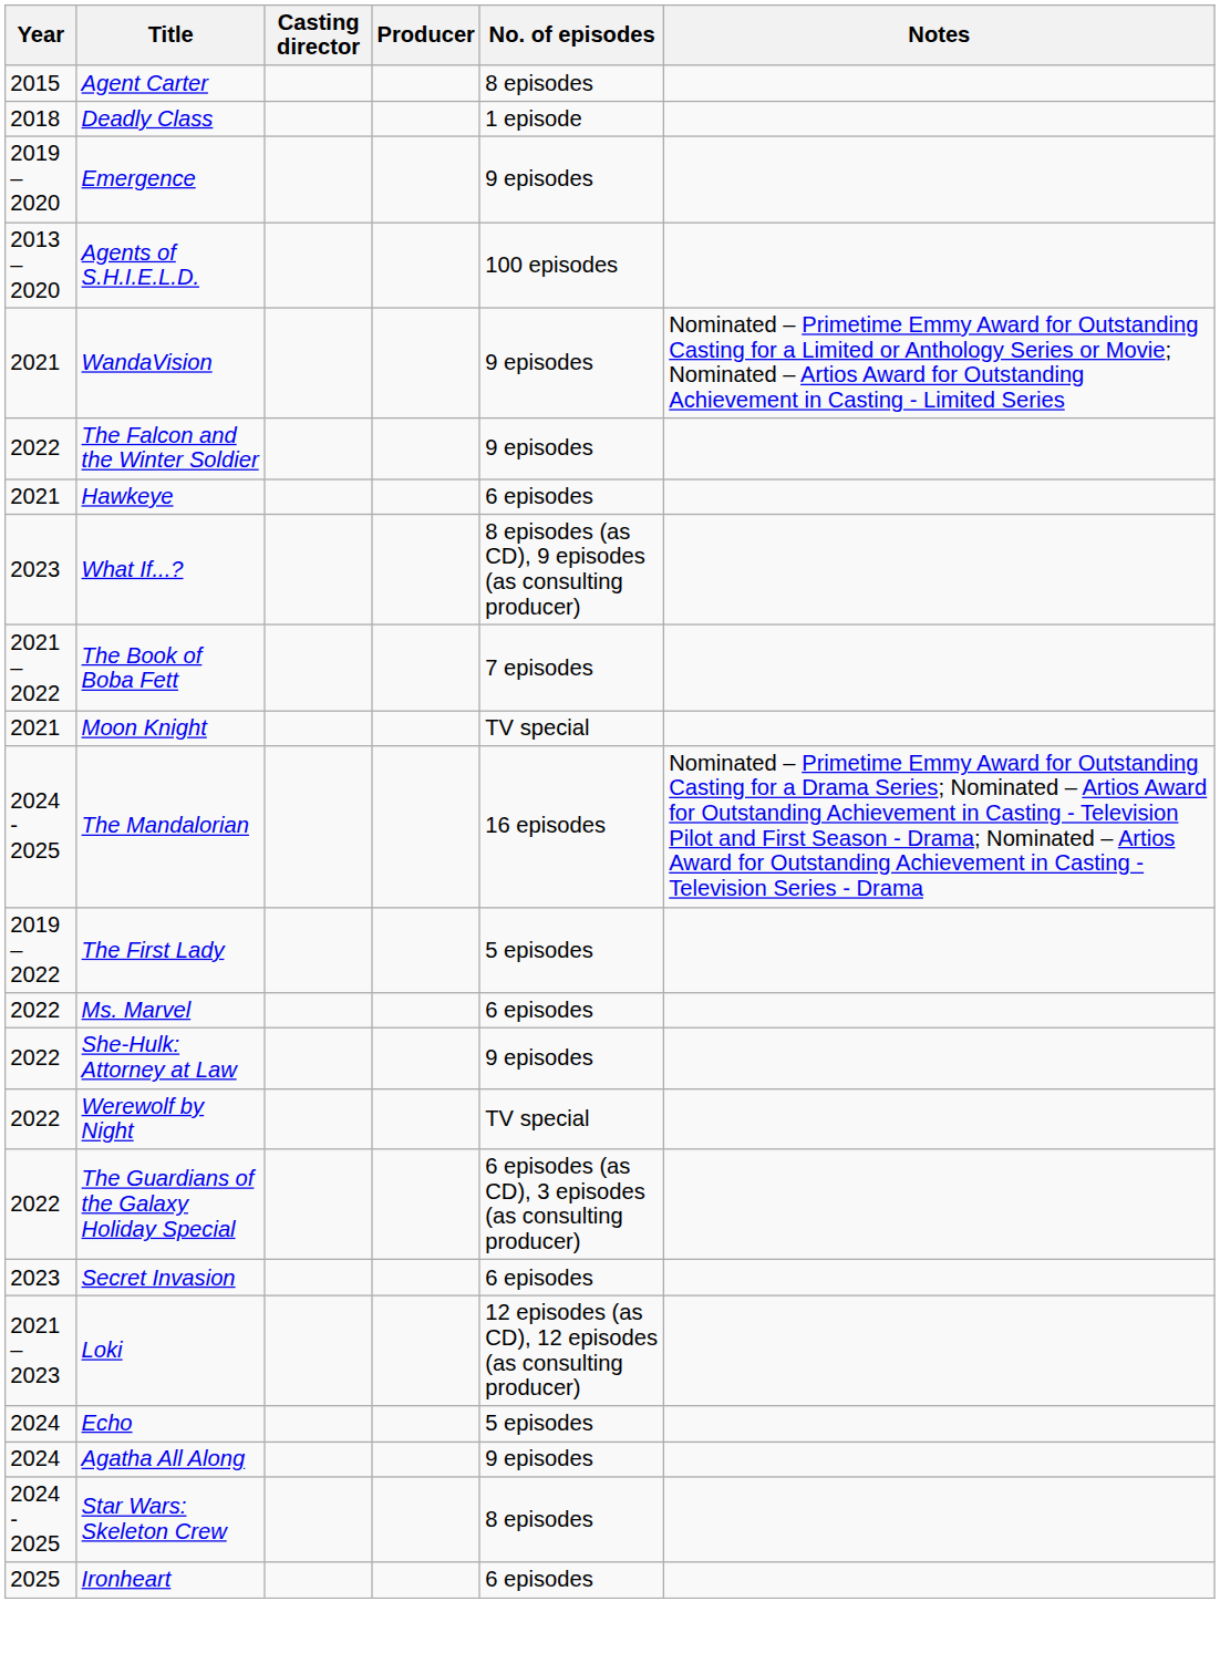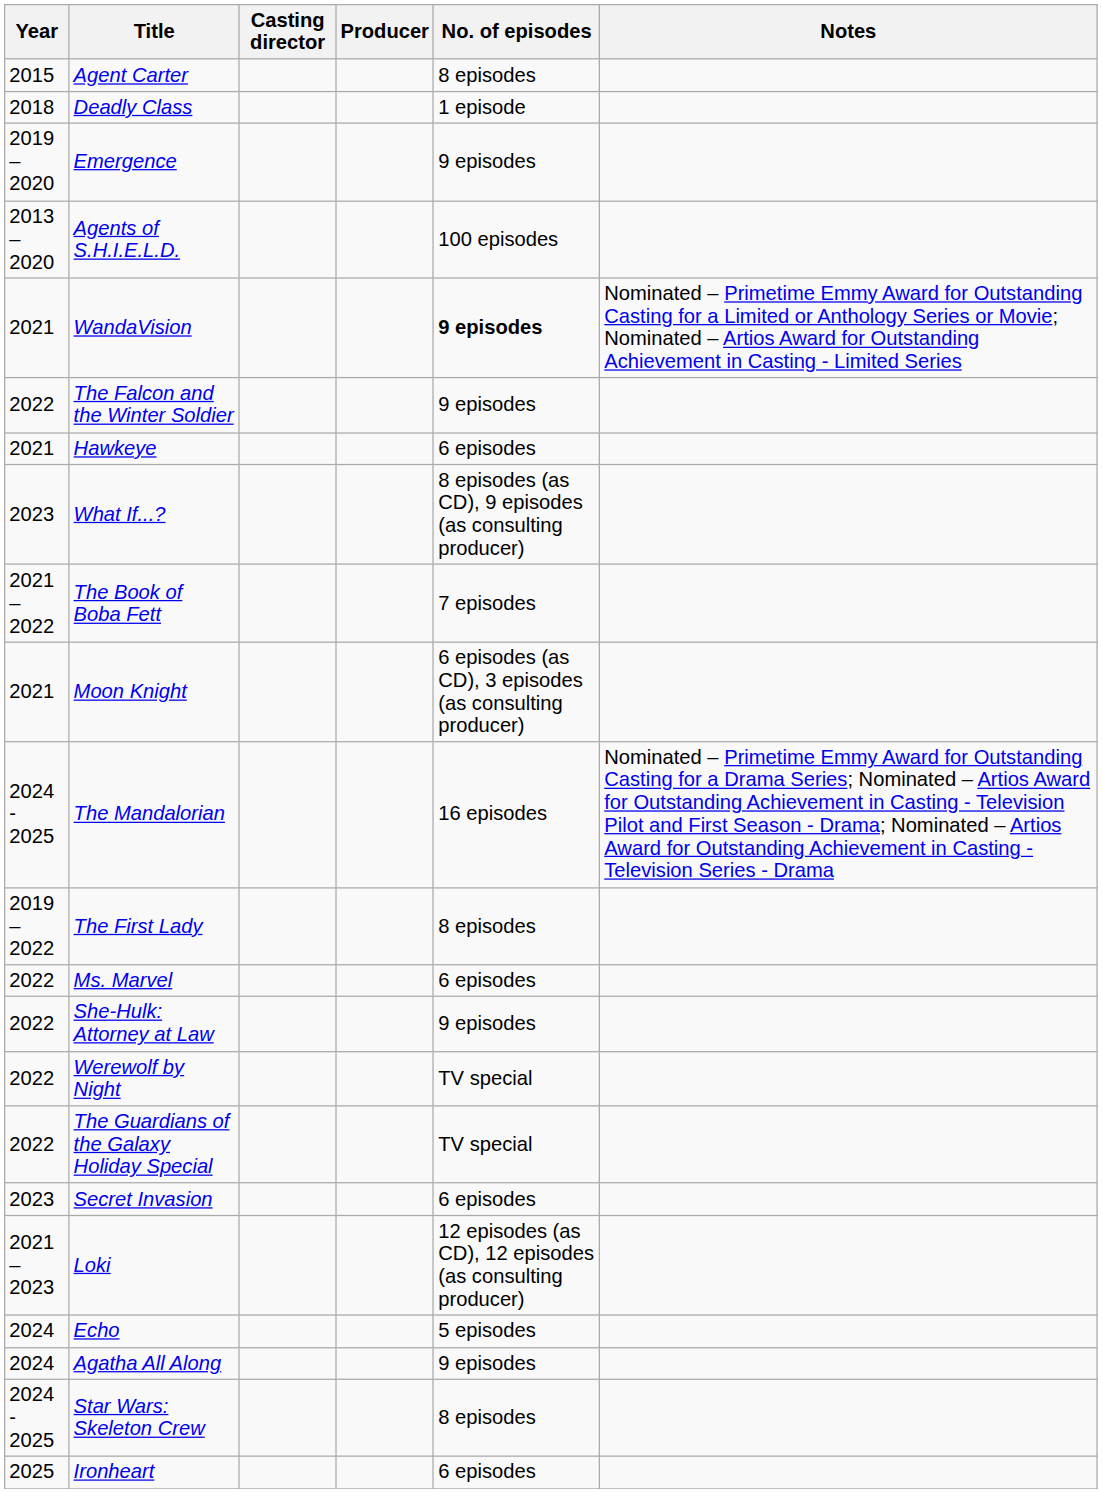WandaVision | No. of episodes: normal -> bold
Moon Knight | No. of episodes: TV special -> 6 episodes (as CD), 3 episodes (as consulting producer)
The First Lady | No. of episodes: 5 episodes -> 8 episodes
The Guardians of the Galaxy Holiday Special | No. of episodes: 6 episodes (as CD), 3 episodes (as consulting producer) -> TV special
